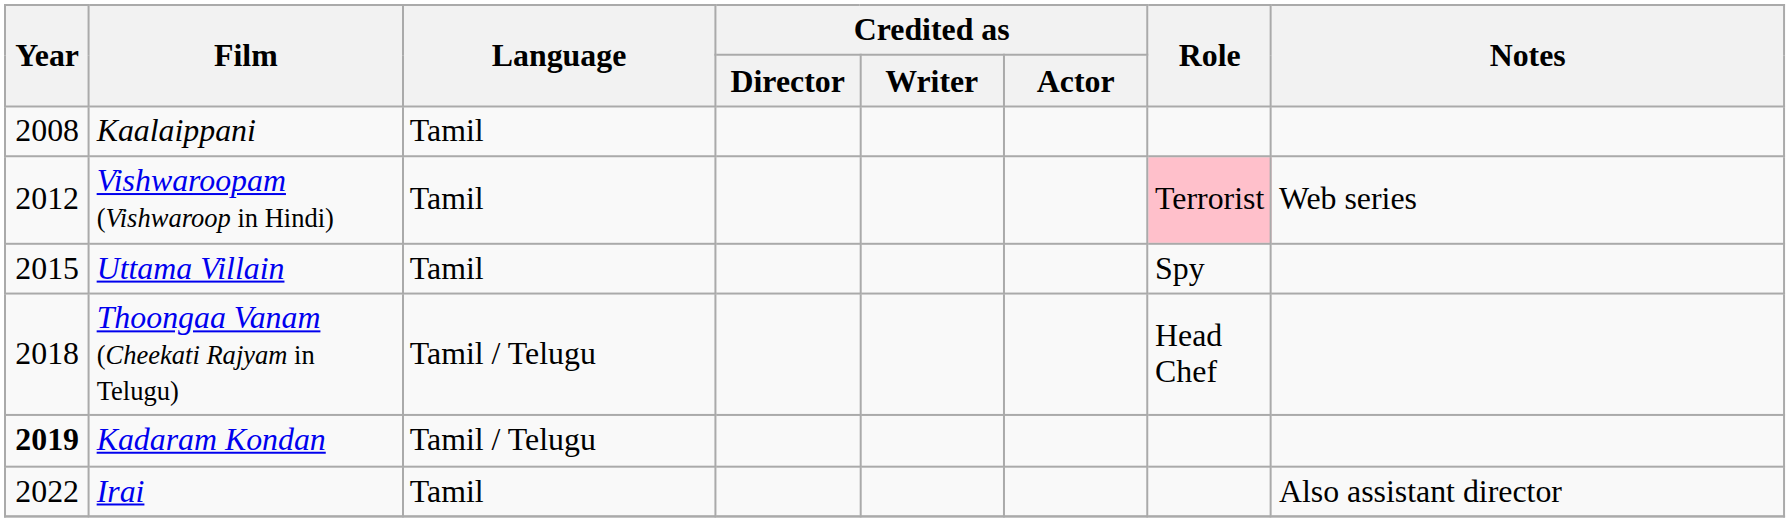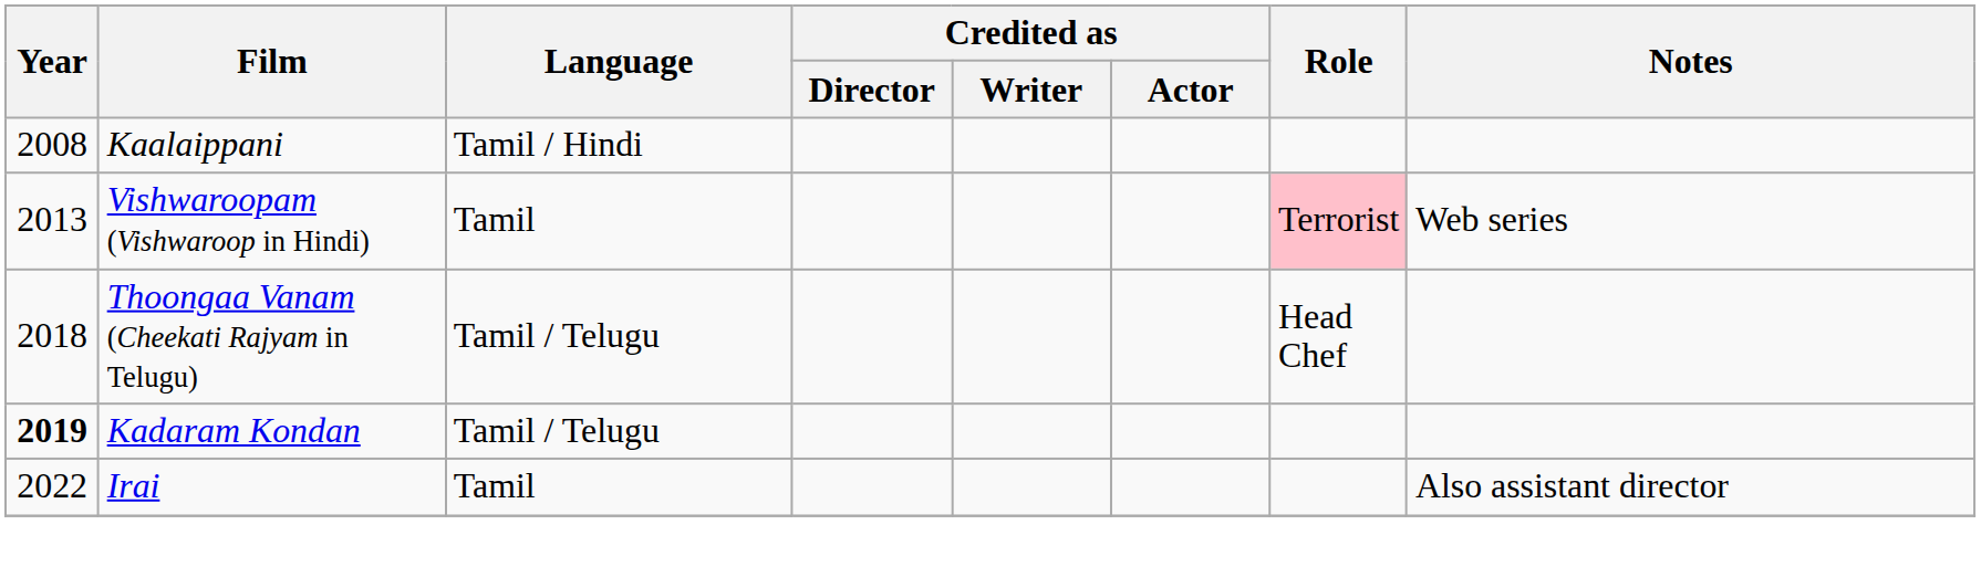Kaalaippani | Language: Tamil -> Tamil / Hindi
Vishwaroopam (Vishwaroop in Hindi) | Year: 2012 -> 2013
- row: 2015 | Uttama Villain | Tamil | Spy
